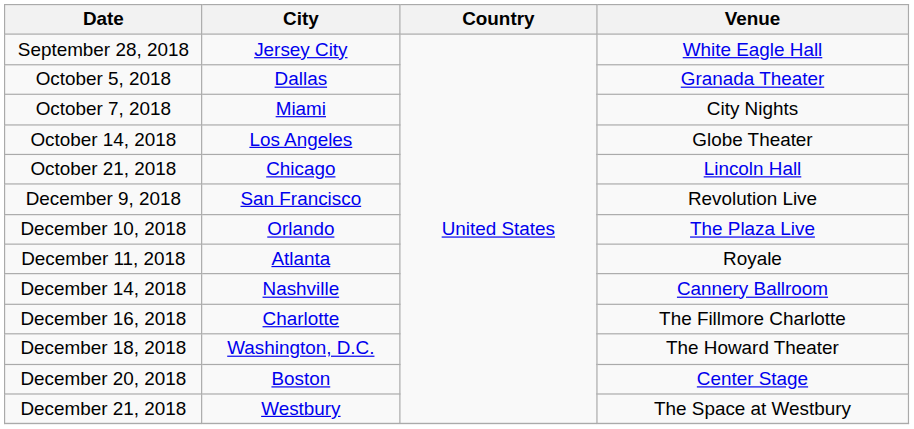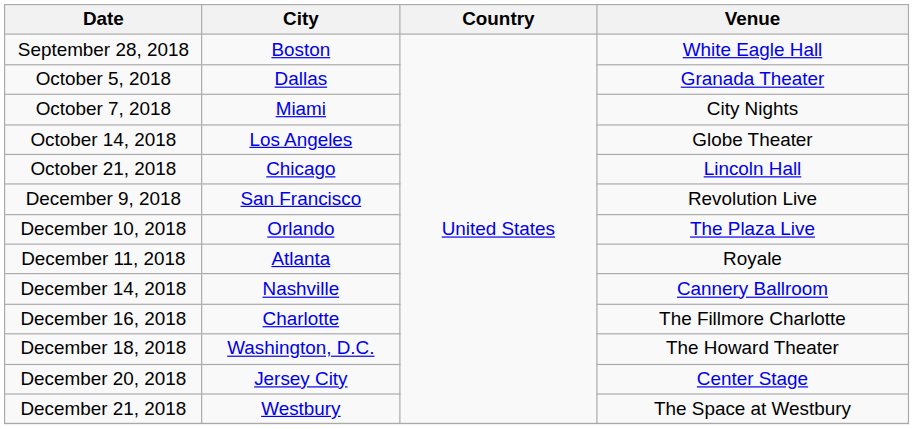September 28, 2018 | City: Jersey City -> Boston
December 20, 2018 | City: Boston -> Jersey City
